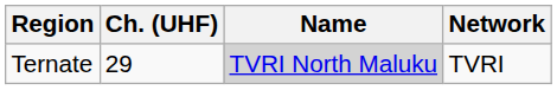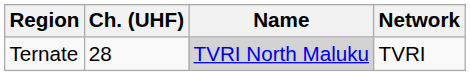Ternate | Ch. (UHF): 29 -> 28
